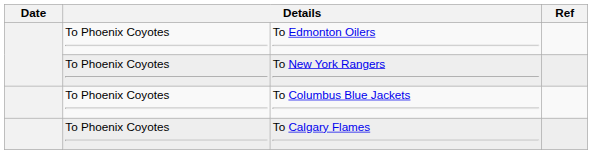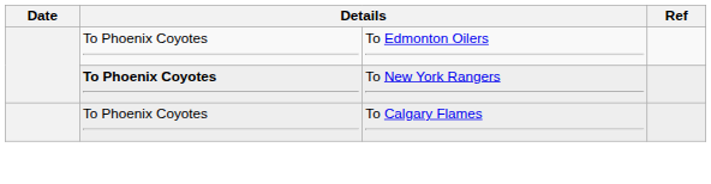To New York Rangers | column 2: normal -> bold
- row: To Phoenix Coyotes | To Columbus Blue Jackets
